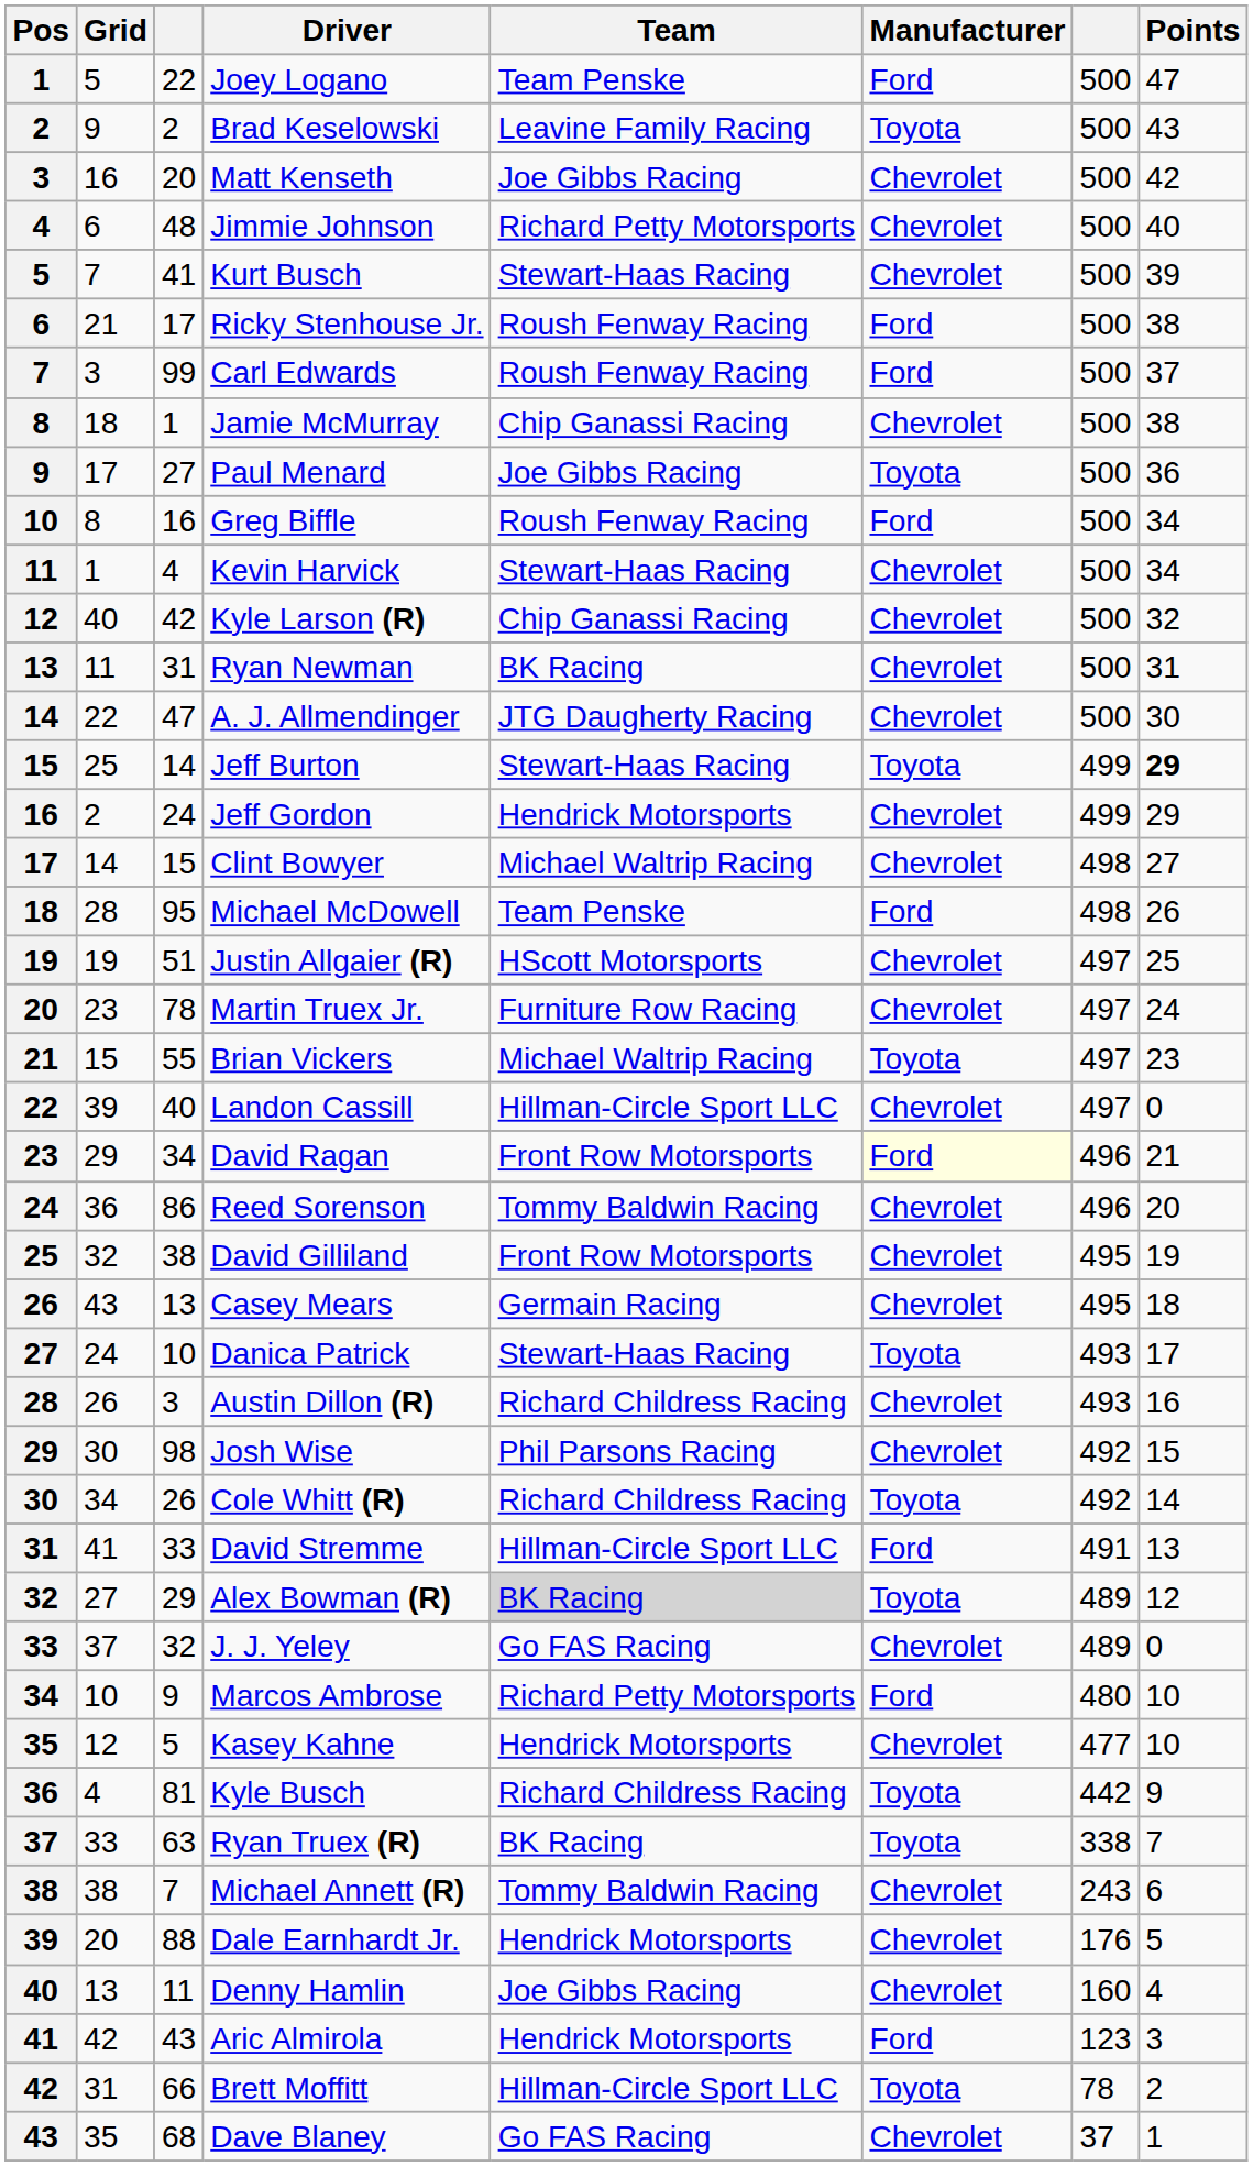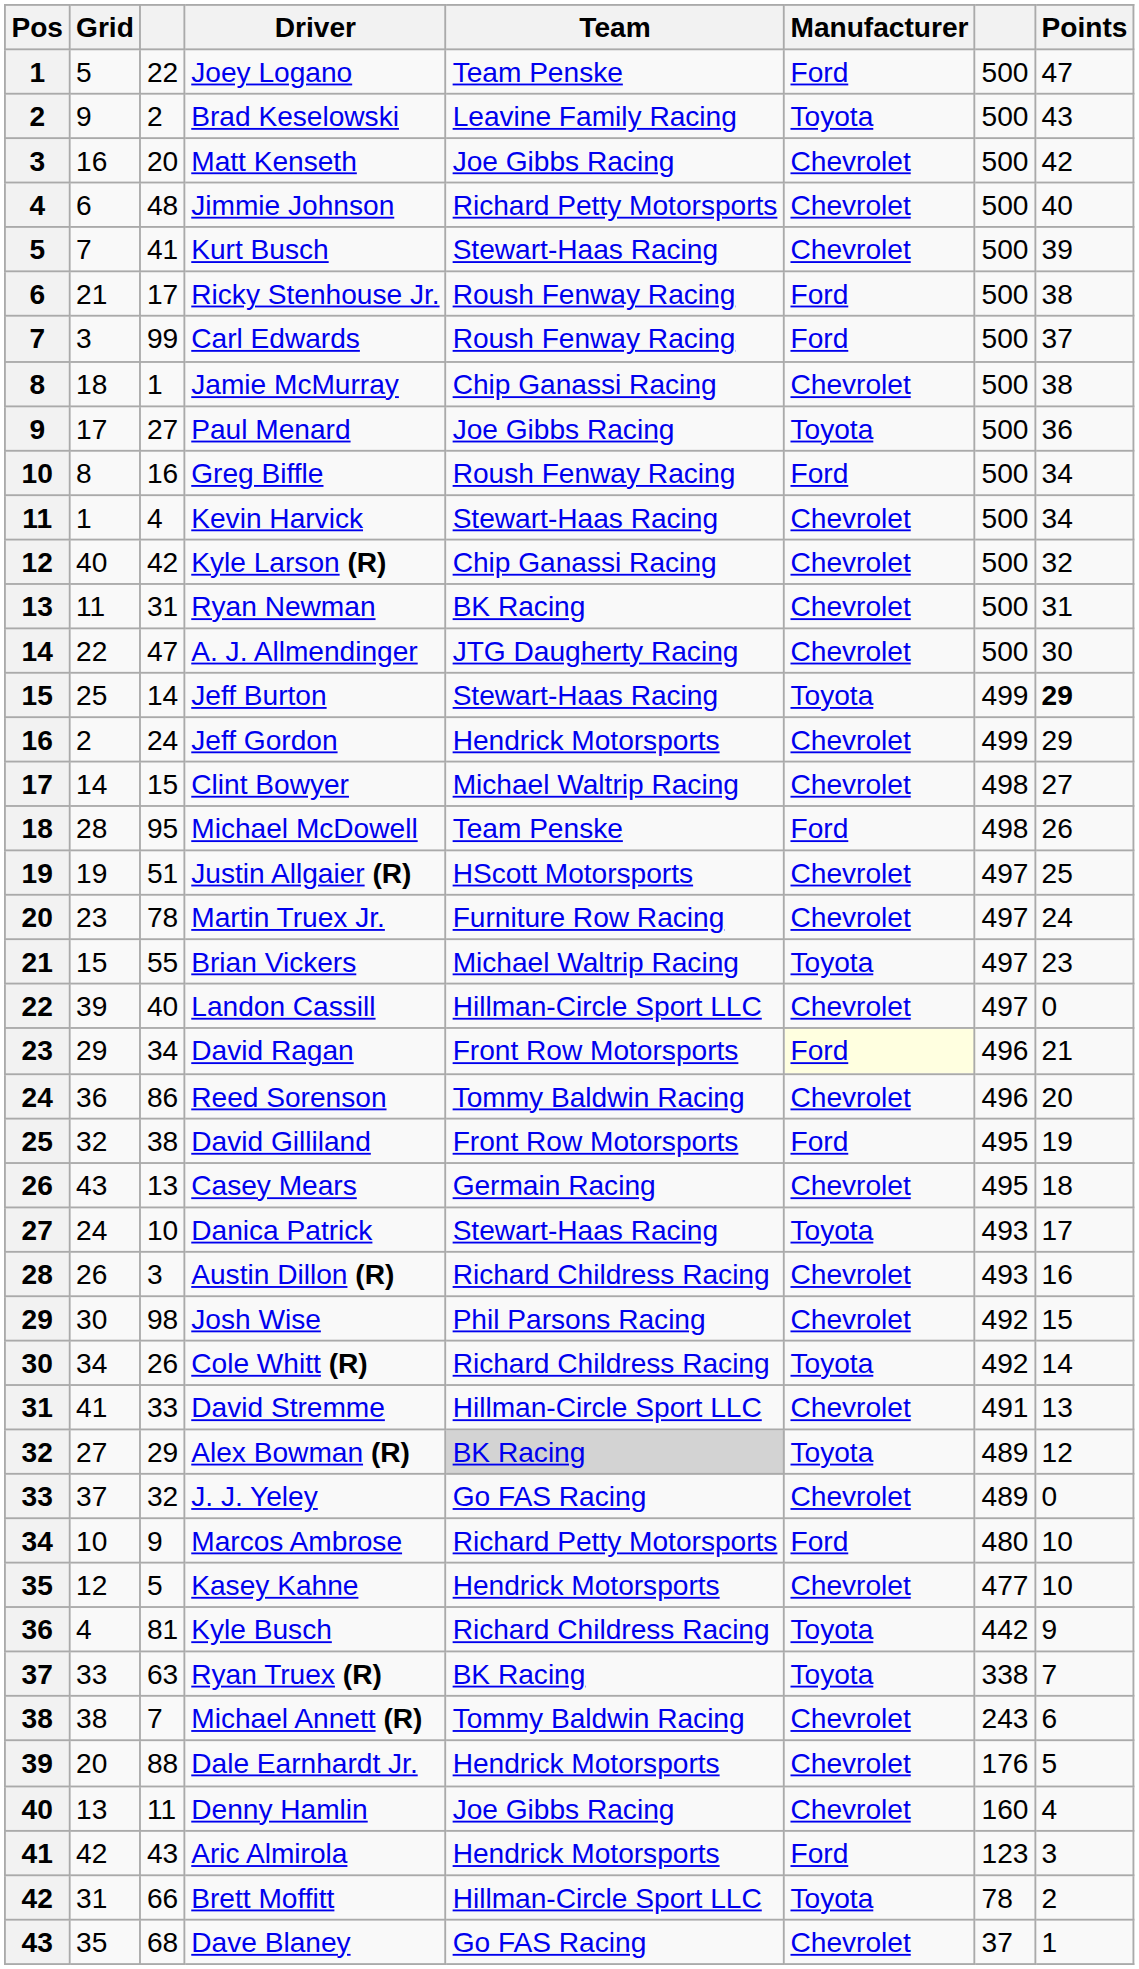David Gilliland | Manufacturer: Chevrolet -> Ford
David Stremme | Manufacturer: Ford -> Chevrolet
